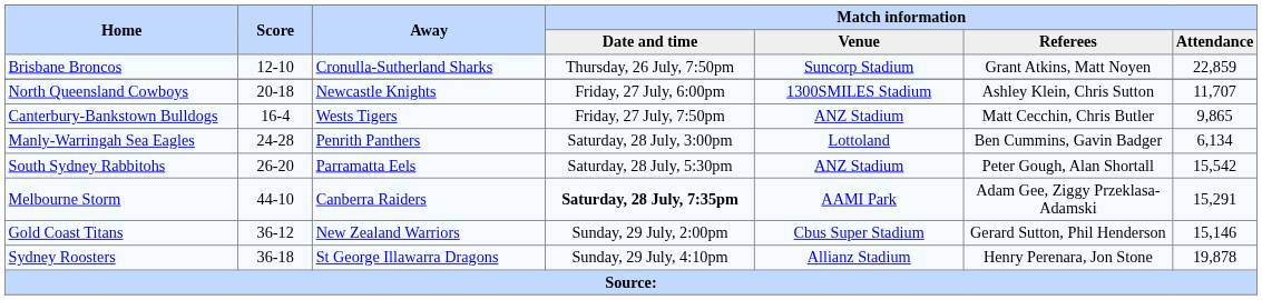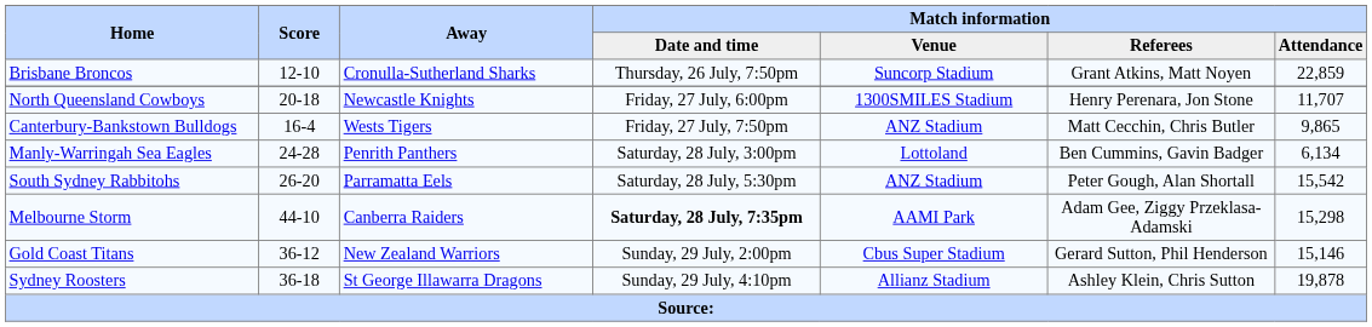North Queensland Cowboys | Match information / Referees: Ashley Klein, Chris Sutton -> Henry Perenara, Jon Stone
Melbourne Storm | Match information / Attendance: 15,291 -> 15,298
Sydney Roosters | Match information / Referees: Henry Perenara, Jon Stone -> Ashley Klein, Chris Sutton
